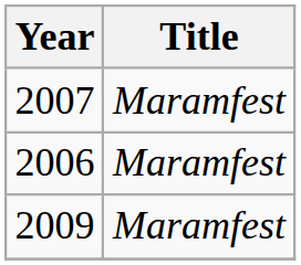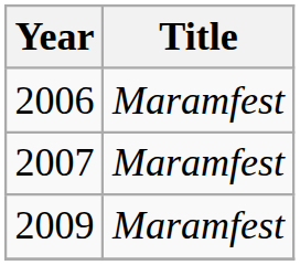rows swapped: 2006 <-> 2007
